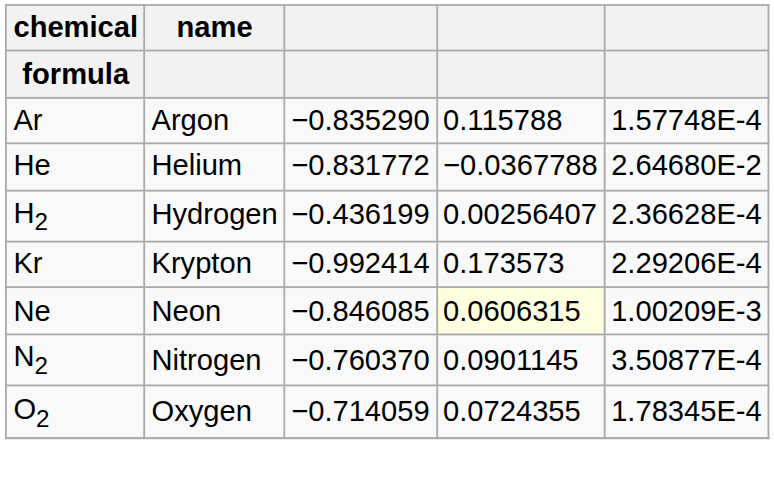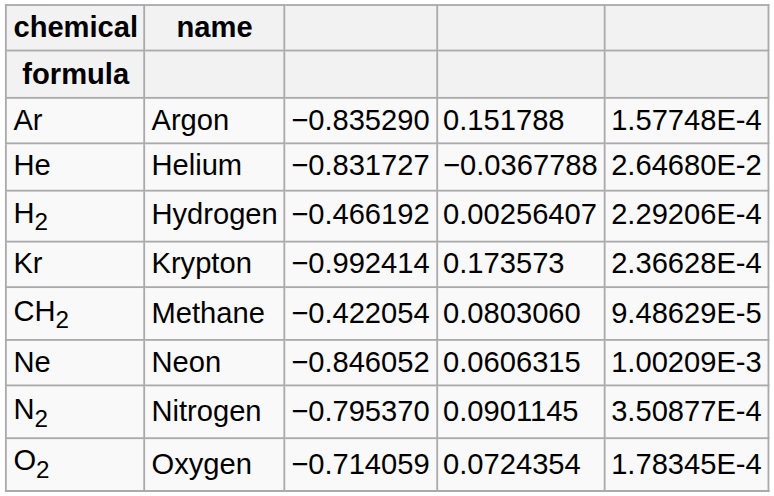Ar | column 4: 0.115788 -> 0.151788
He | column 3: −0.831772 -> −0.831727
H2 | column 3: −0.436199 -> −0.466192
H2 | column 5: 2.36628E-4 -> 2.29206E-4
Kr | column 5: 2.29206E-4 -> 2.36628E-4
+ row: CH2 | Methane | −0.422054 | 0.0803060 | 9.48629E-5
Ne | column 3: −0.846085 -> −0.846052
Ne | column 4: lightyellow background -> no background
N2 | column 3: −0.760370 -> −0.795370
O2 | column 4: 0.0724355 -> 0.0724354
